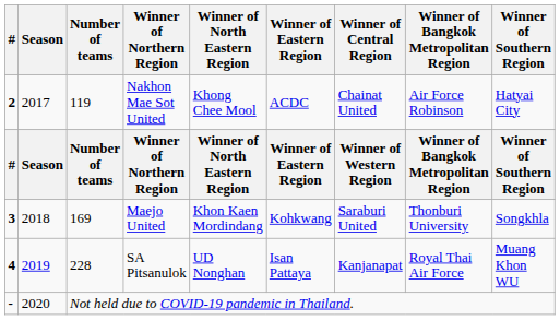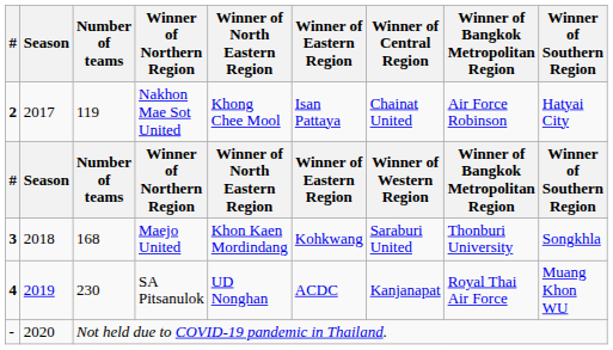Nakhon Mae Sot United | Winner of Eastern Region: ACDC -> Isan Pattaya
Maejo United | Number of teams: 169 -> 168
SA Pitsanulok | Number of teams: 228 -> 230
SA Pitsanulok | Winner of Eastern Region: Isan Pattaya -> ACDC
